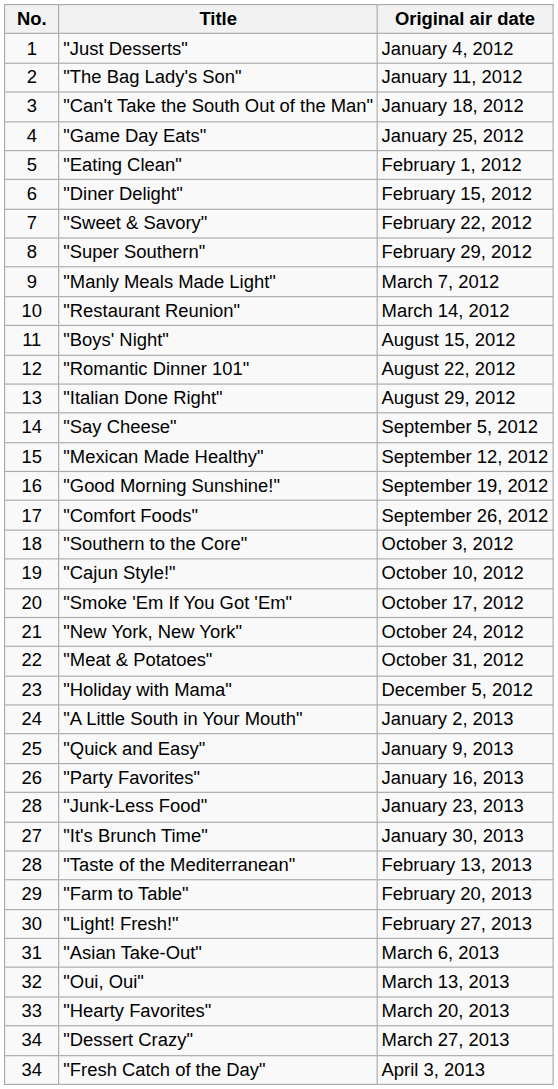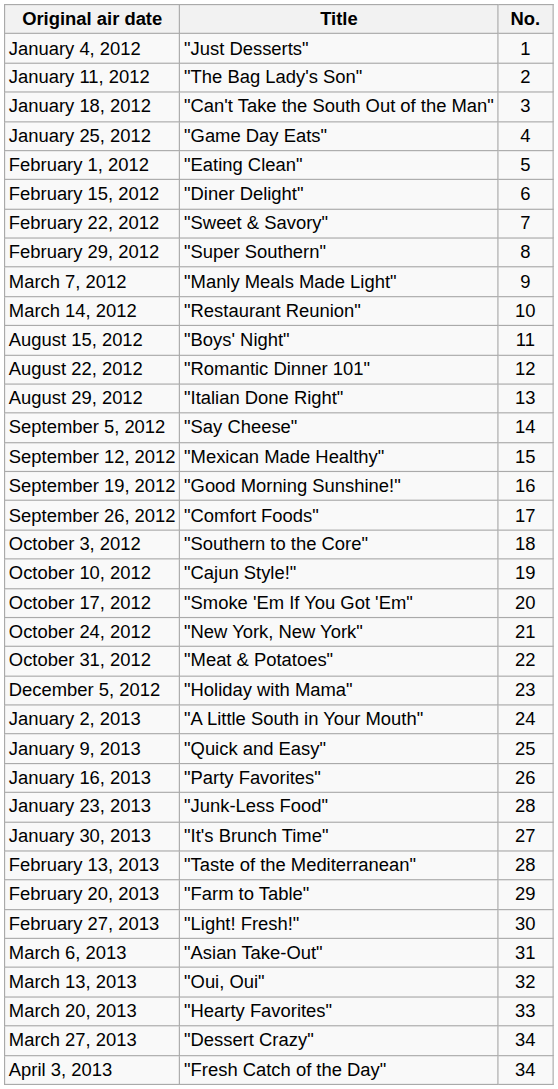columns swapped: No. <-> Original air date
